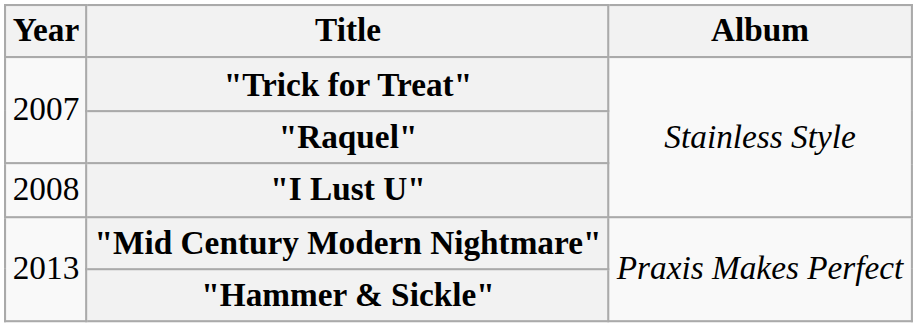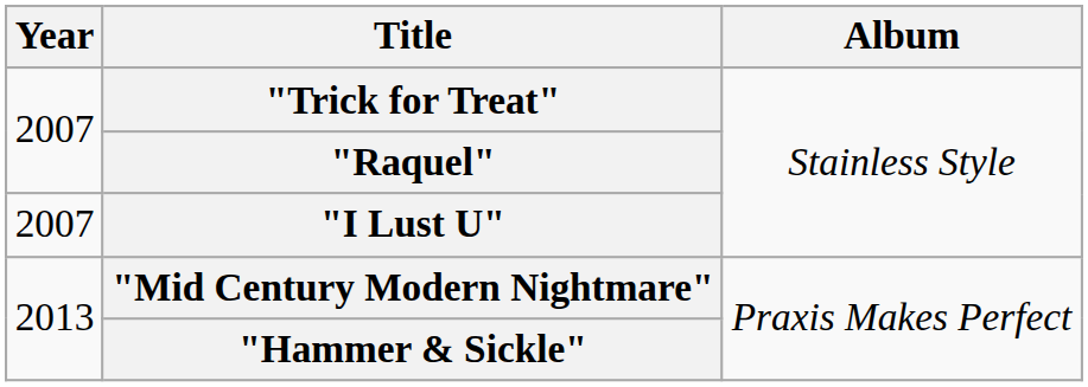"I Lust U" | Year: 2008 -> 2007
